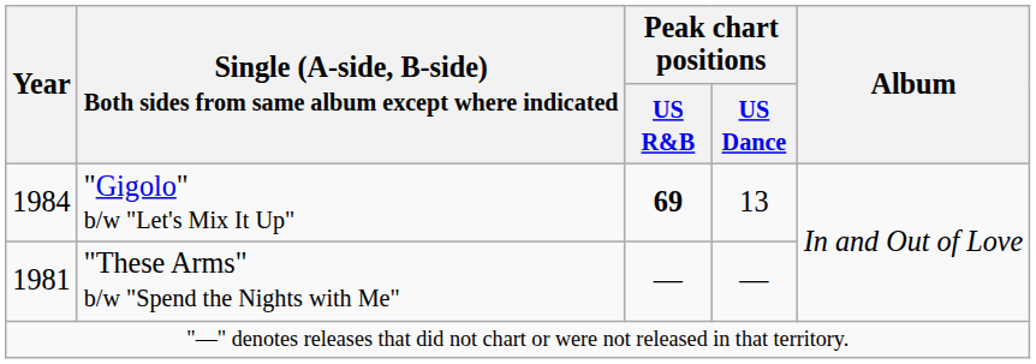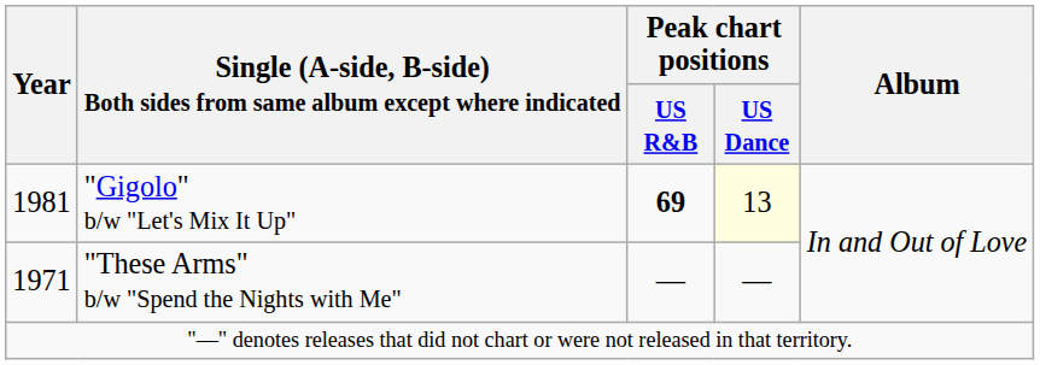"Gigolo" b/w "Let's Mix It Up" | Year: 1984 -> 1981
"Gigolo" b/w "Let's Mix It Up" | Peak chart positions / US Dance: no background -> lightyellow background
"These Arms" b/w "Spend the Nights with Me" | Year: 1981 -> 1971
